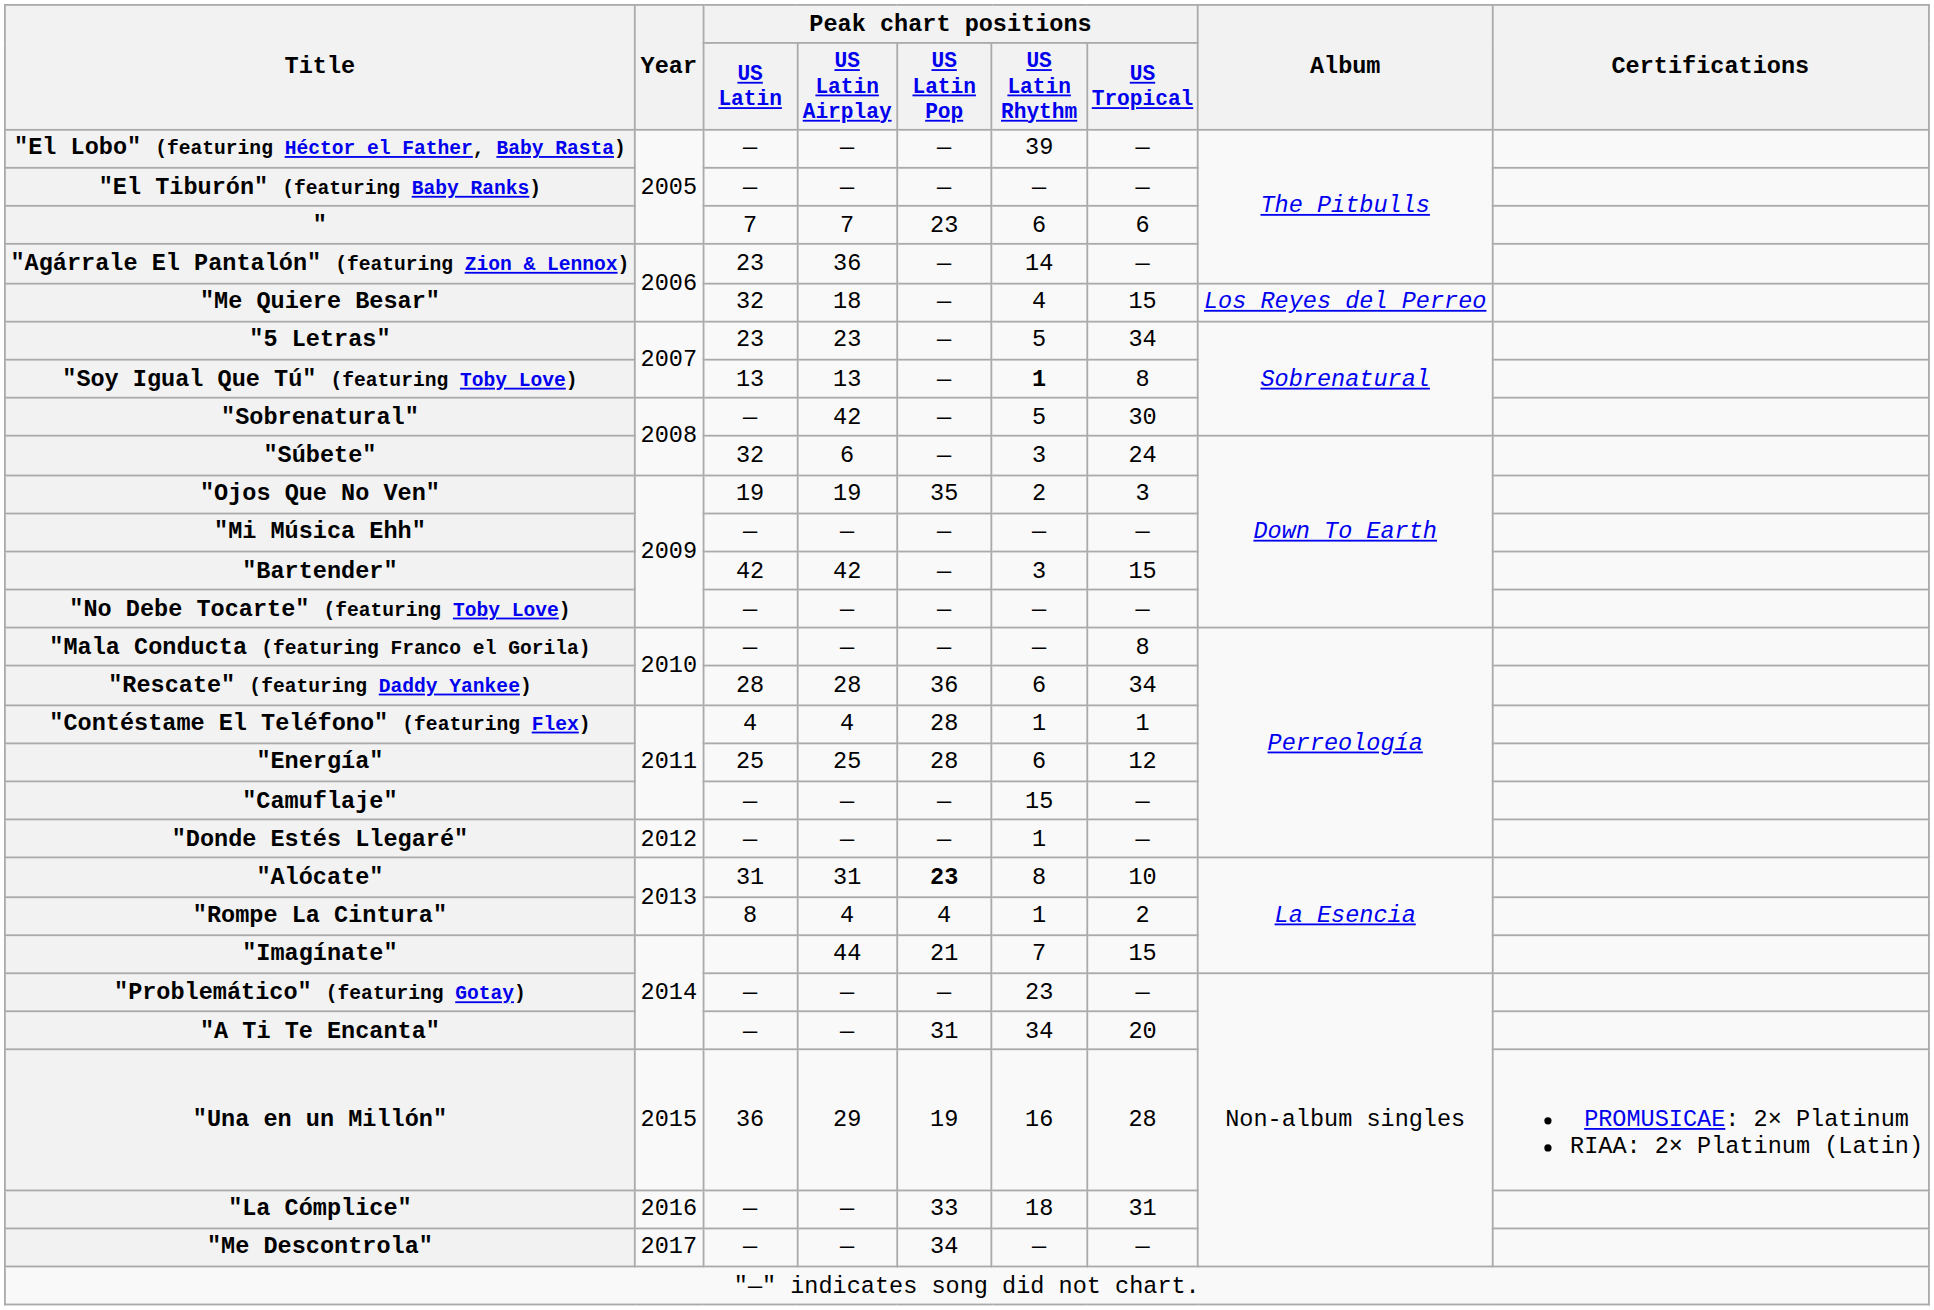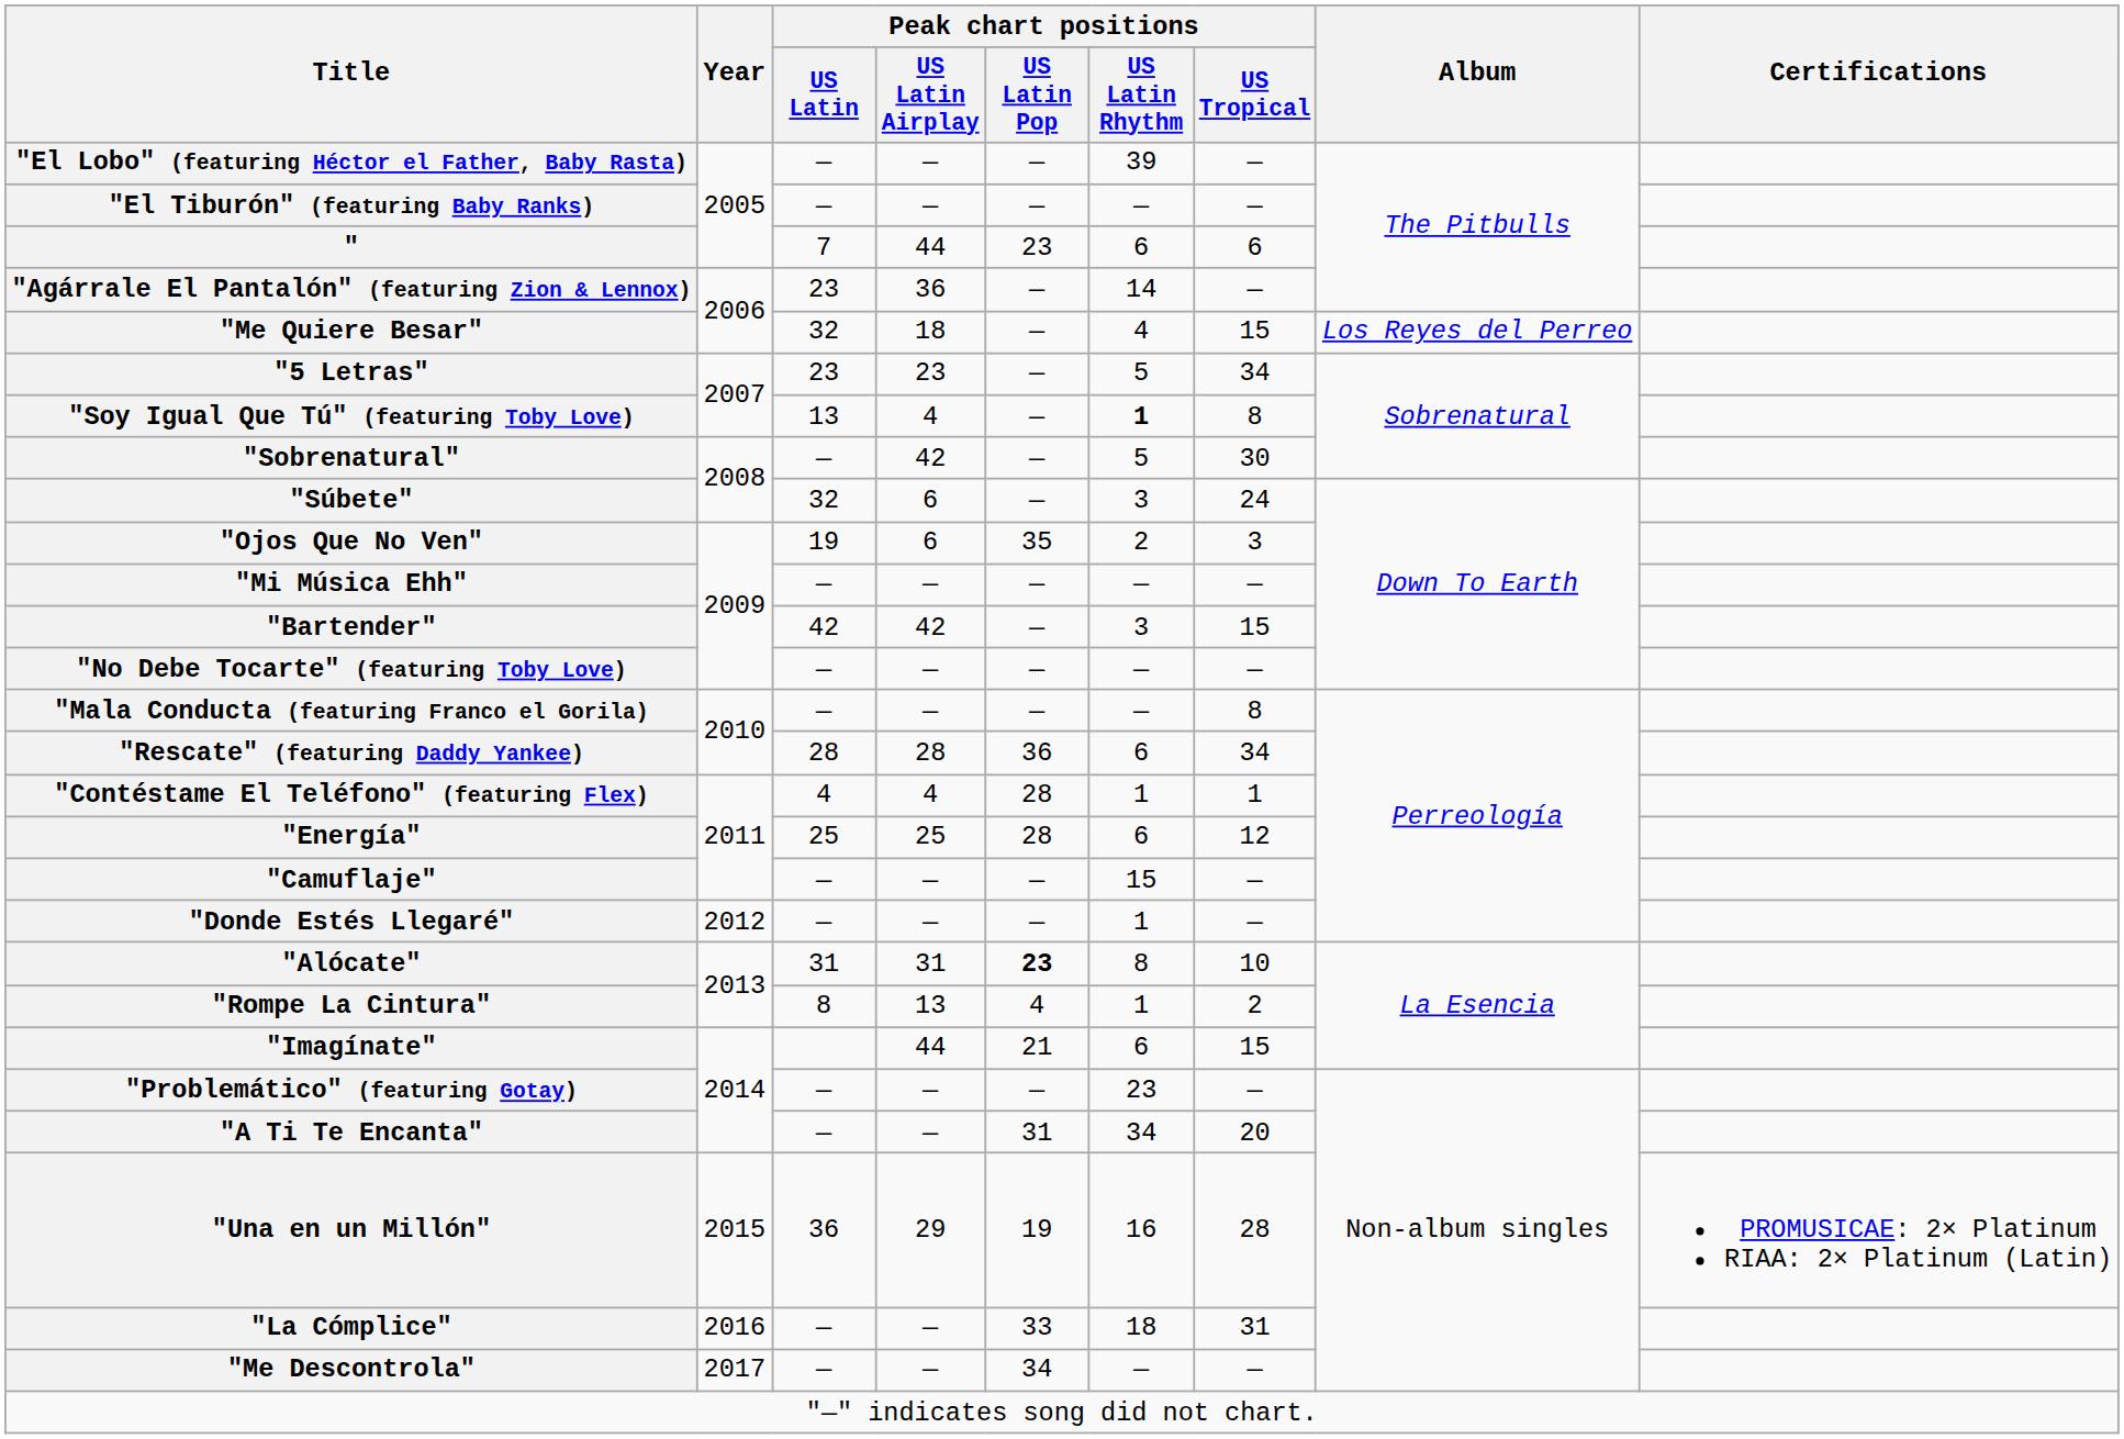" | Peak chart positions / US Latin Airplay: 7 -> 44
"Soy Igual Que Tú" (featuring Toby Love) | Peak chart positions / US Latin Airplay: 13 -> 4
"Ojos Que No Ven" | Peak chart positions / US Latin Airplay: 19 -> 6
"Rompe La Cintura" | Peak chart positions / US Latin Airplay: 4 -> 13
"Imagínate" | Peak chart positions / US Latin Rhythm: 7 -> 6
